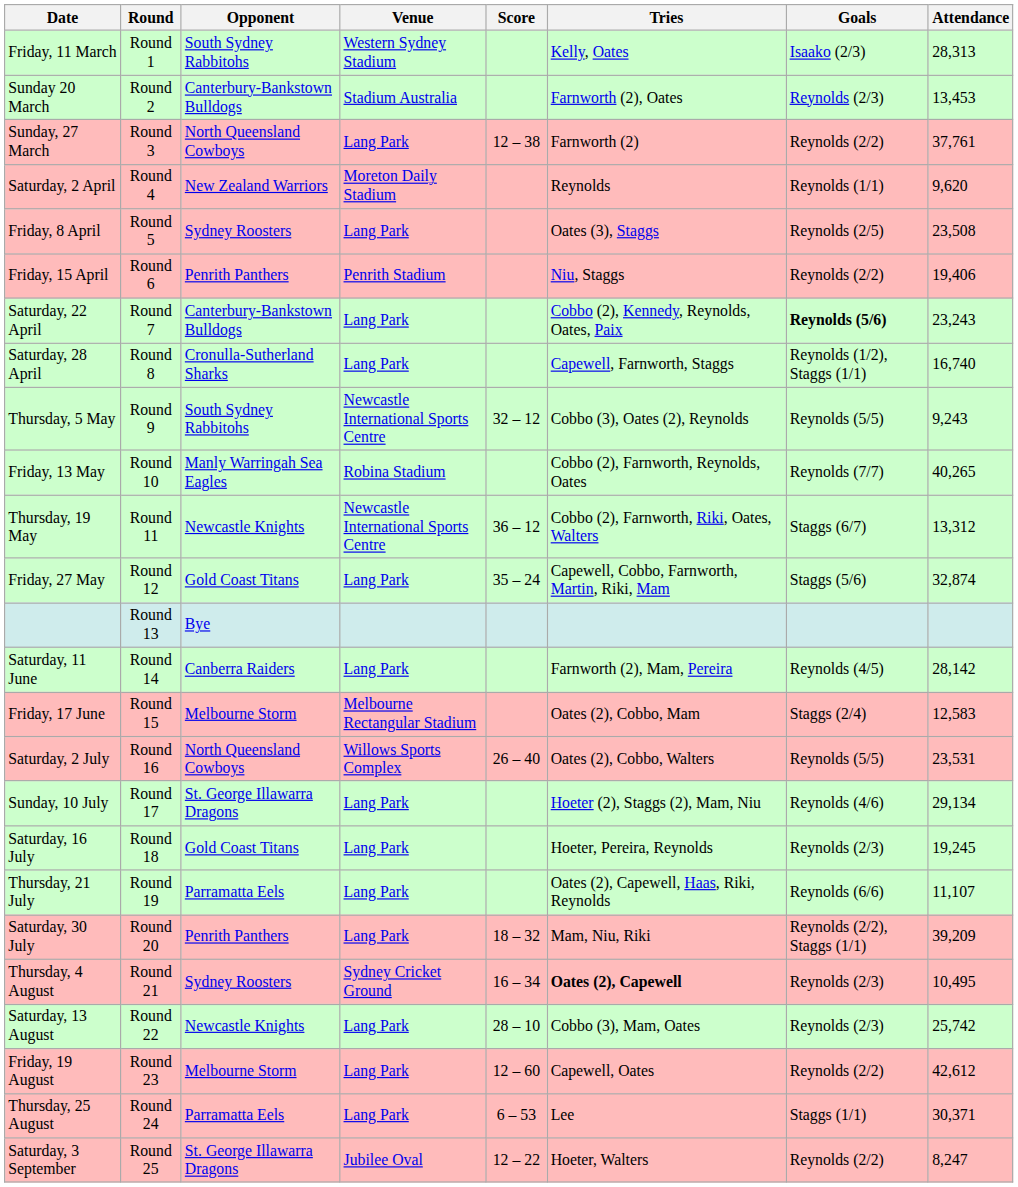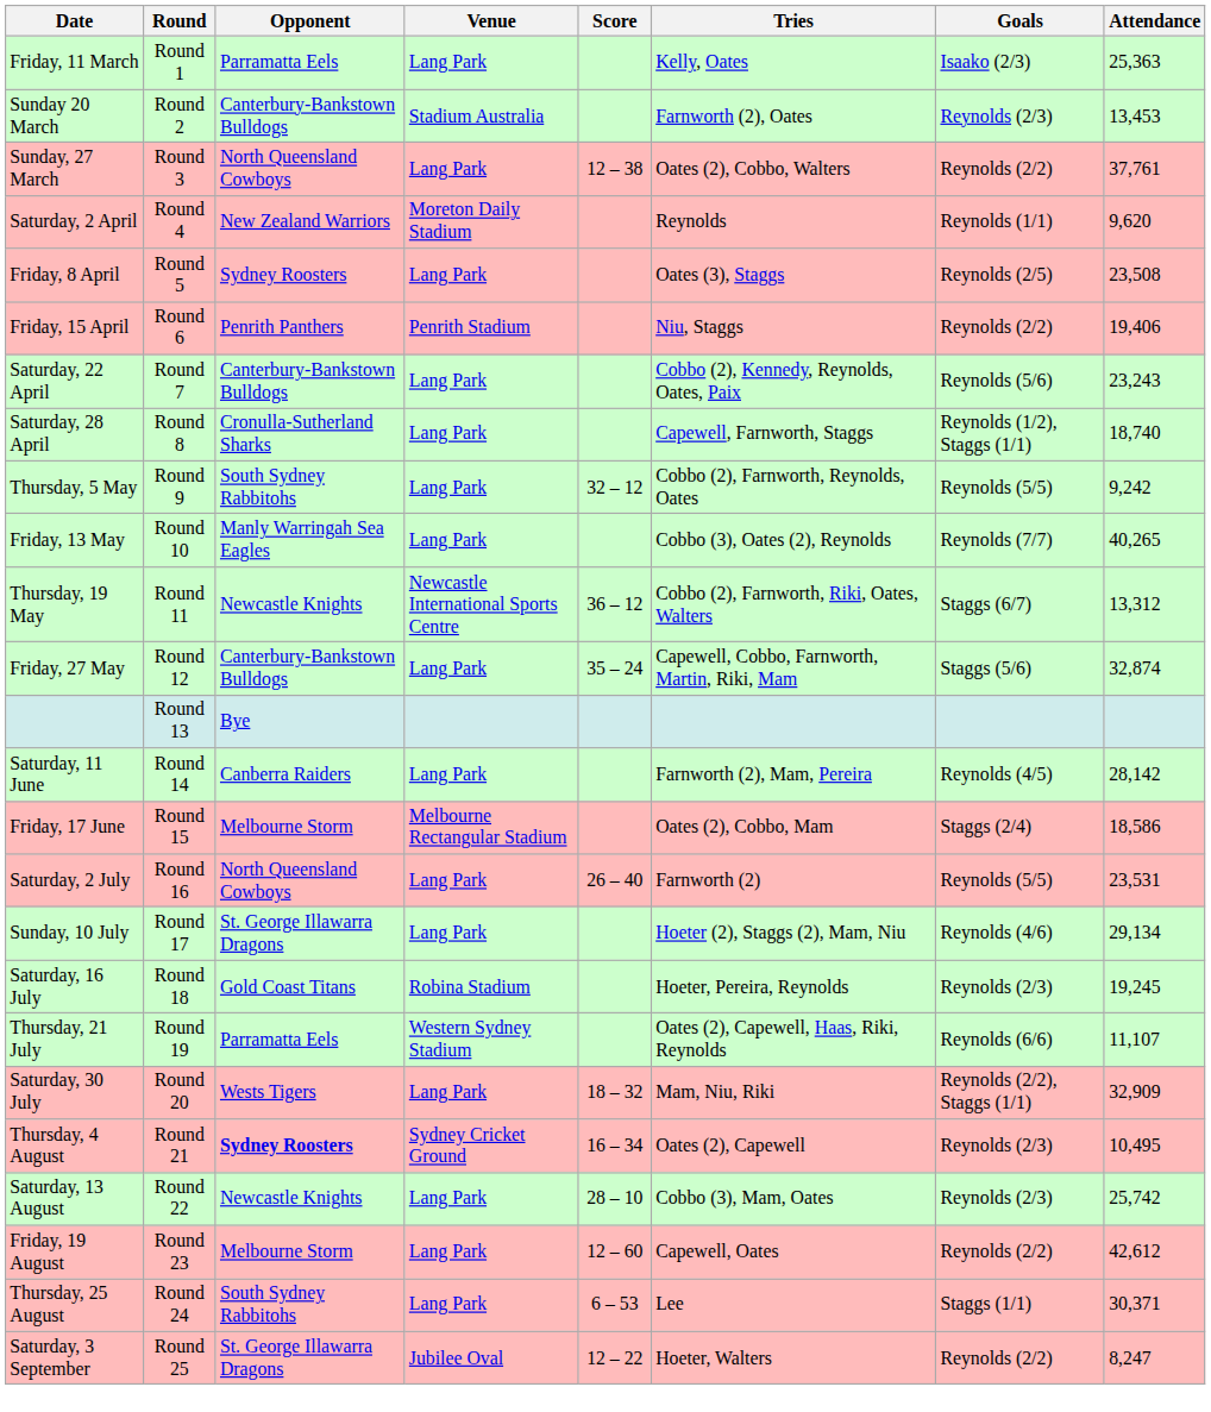Friday, 11 March | Opponent: South Sydney Rabbitohs -> Parramatta Eels
Friday, 11 March | Venue: Western Sydney Stadium -> Lang Park
Friday, 11 March | Attendance: 28,313 -> 25,363
Sunday, 27 March | Tries: Farnworth (2) -> Oates (2), Cobbo, Walters
Saturday, 22 April | Goals: bold -> normal
Saturday, 28 April | Attendance: 16,740 -> 18,740
Thursday, 5 May | Venue: Newcastle International Sports Centre -> Lang Park
Thursday, 5 May | Tries: Cobbo (3), Oates (2), Reynolds -> Cobbo (2), Farnworth, Reynolds, Oates
Thursday, 5 May | Attendance: 9,243 -> 9,242
Friday, 13 May | Venue: Robina Stadium -> Lang Park
Friday, 13 May | Tries: Cobbo (2), Farnworth, Reynolds, Oates -> Cobbo (3), Oates (2), Reynolds
Friday, 27 May | Opponent: Gold Coast Titans -> Canterbury-Bankstown Bulldogs
Friday, 17 June | Attendance: 12,583 -> 18,586
Saturday, 2 July | Venue: Willows Sports Complex -> Lang Park
Saturday, 2 July | Tries: Oates (2), Cobbo, Walters -> Farnworth (2)
Saturday, 16 July | Venue: Lang Park -> Robina Stadium
Thursday, 21 July | Venue: Lang Park -> Western Sydney Stadium
Saturday, 30 July | Opponent: Penrith Panthers -> Wests Tigers
Saturday, 30 July | Attendance: 39,209 -> 32,909
Thursday, 4 August | Opponent: normal -> bold
Thursday, 4 August | Tries: bold -> normal
Thursday, 25 August | Opponent: Parramatta Eels -> South Sydney Rabbitohs
